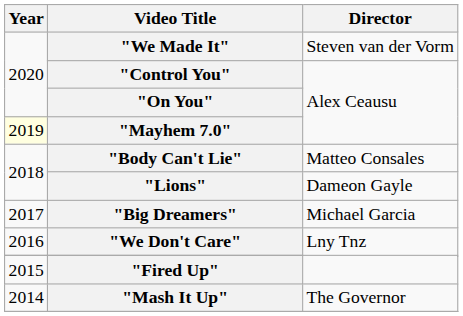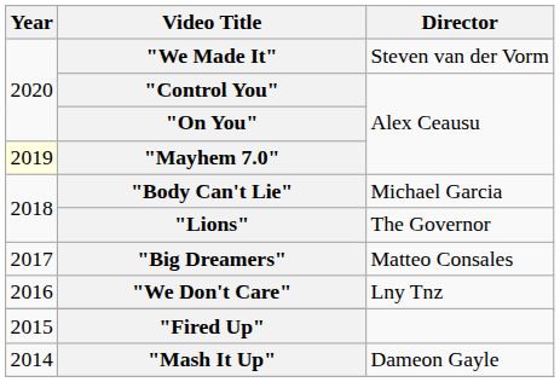"Body Can't Lie" | Director: Matteo Consales -> Michael Garcia
"Lions" | Director: Dameon Gayle -> The Governor
"Big Dreamers" | Director: Michael Garcia -> Matteo Consales
"Mash It Up" | Director: The Governor -> Dameon Gayle
